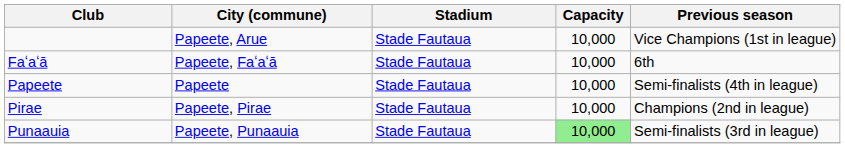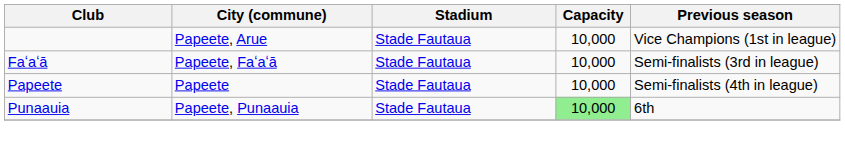Faʻaʻā | Previous season: 6th -> Semi-finalists (3rd in league)
- row: Pirae | Papeete, Pirae | Stade Fautaua | 10,000 | Champions (2nd in league)
Punaauia | Previous season: Semi-finalists (3rd in league) -> 6th
